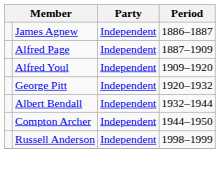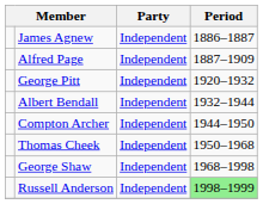- row: Alfred Youl | Independent | 1909–1920
+ row: Thomas Cheek | Independent | 1950–1968
+ row: George Shaw | Independent | 1968–1998
Russell Anderson | Period: no background -> lightgreen background
